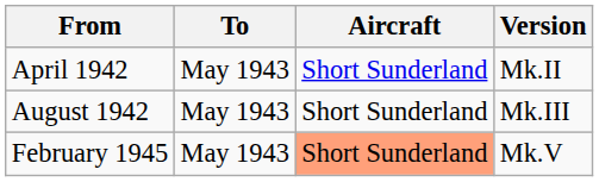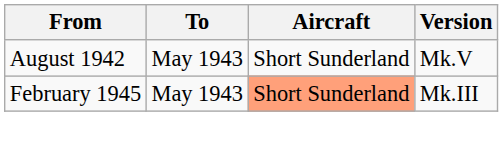- row: April 1942 | May 1943 | Short Sunderland | Mk.II
August 1942 | Version: Mk.III -> Mk.V
February 1945 | Version: Mk.V -> Mk.III
